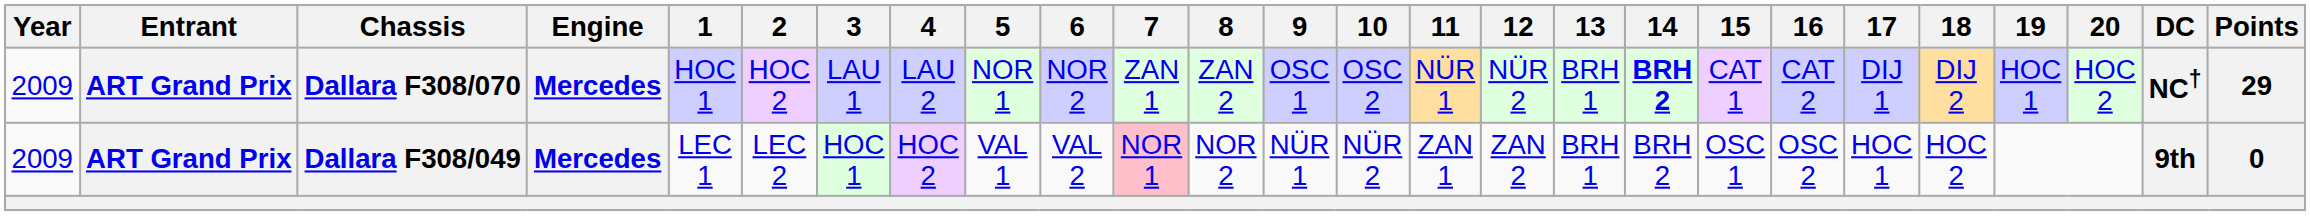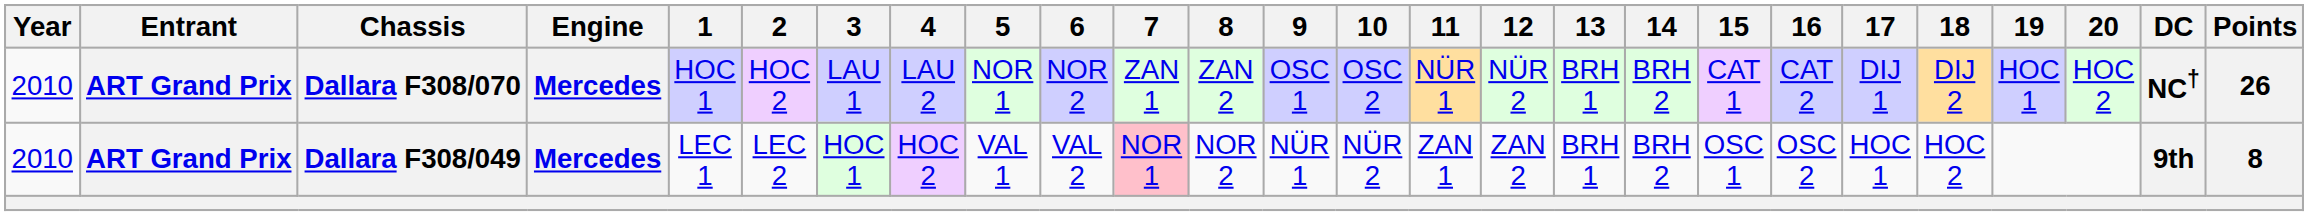Dallara F308/070 | Year: 2009 -> 2010
Dallara F308/070 | 14: bold -> normal
Dallara F308/070 | Points: 29 -> 26
Dallara F308/049 | Year: 2009 -> 2010
Dallara F308/049 | Points: 0 -> 8
